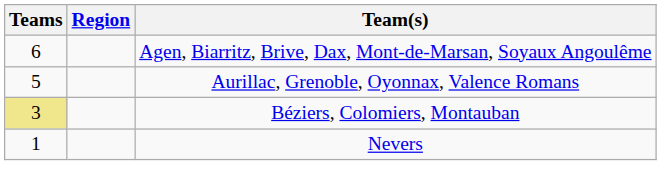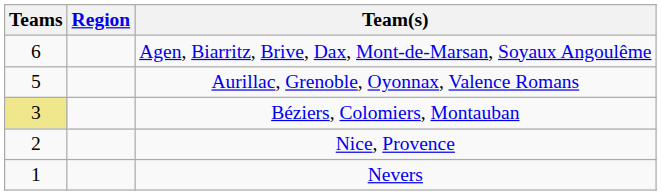+ row: 2 | Nice, Provence
